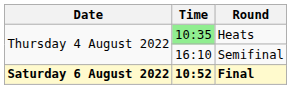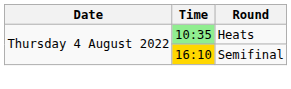Semifinal | Time: no background -> gold background
- row: Saturday 6 August 2022 | 10:52 | Final
